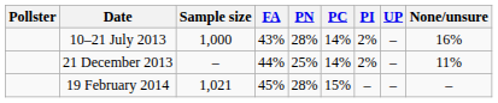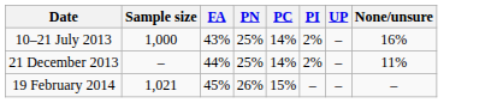- column: Pollster
10–21 July 2013 | PN: 28% -> 25%
19 February 2014 | PN: 28% -> 26%
